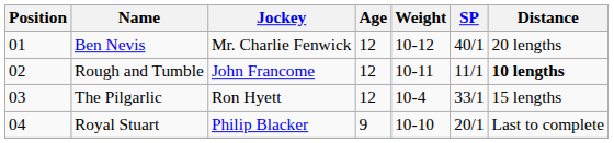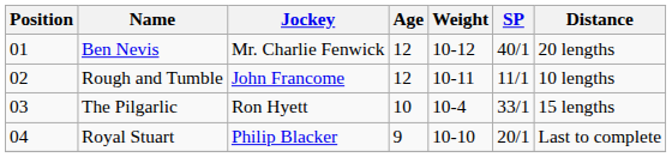Rough and Tumble | Distance: bold -> normal
The Pilgarlic | Age: 12 -> 10
